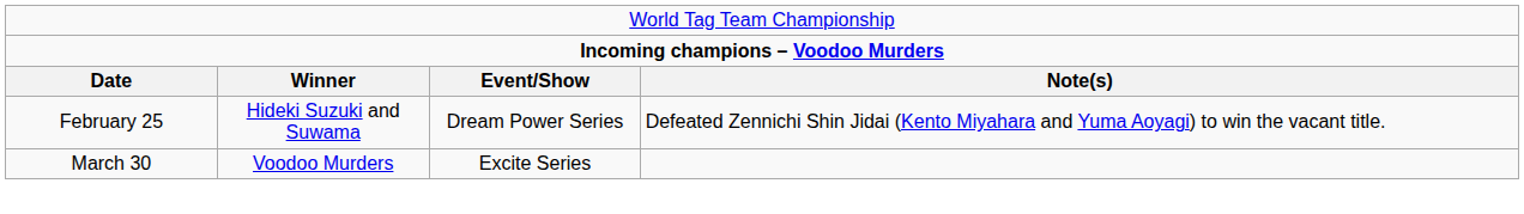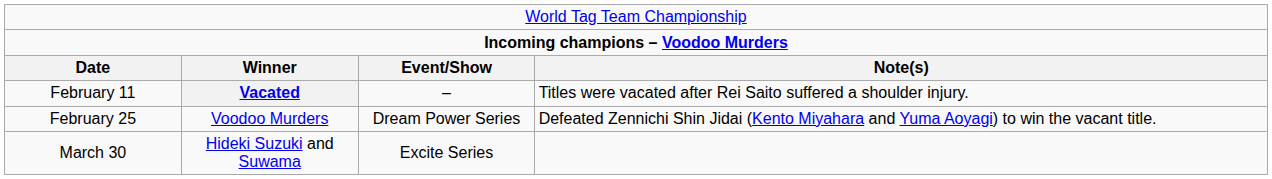+ row: February 11 | Vacated | – | Titles were vacated after Rei Saito suffered a shoulder injury.
February 25 | column 2: Hideki Suzuki and Suwama -> Voodoo Murders
March 30 | column 2: Voodoo Murders -> Hideki Suzuki and Suwama
